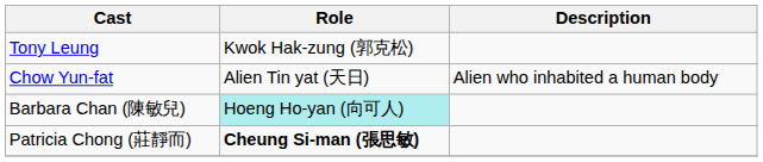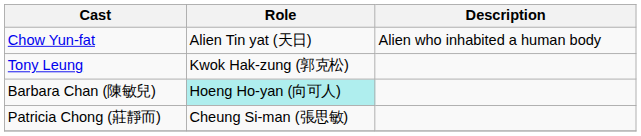rows swapped: Chow Yun-fat <-> Tony Leung
Patricia Chong (莊靜而) | Role: bold -> normal
